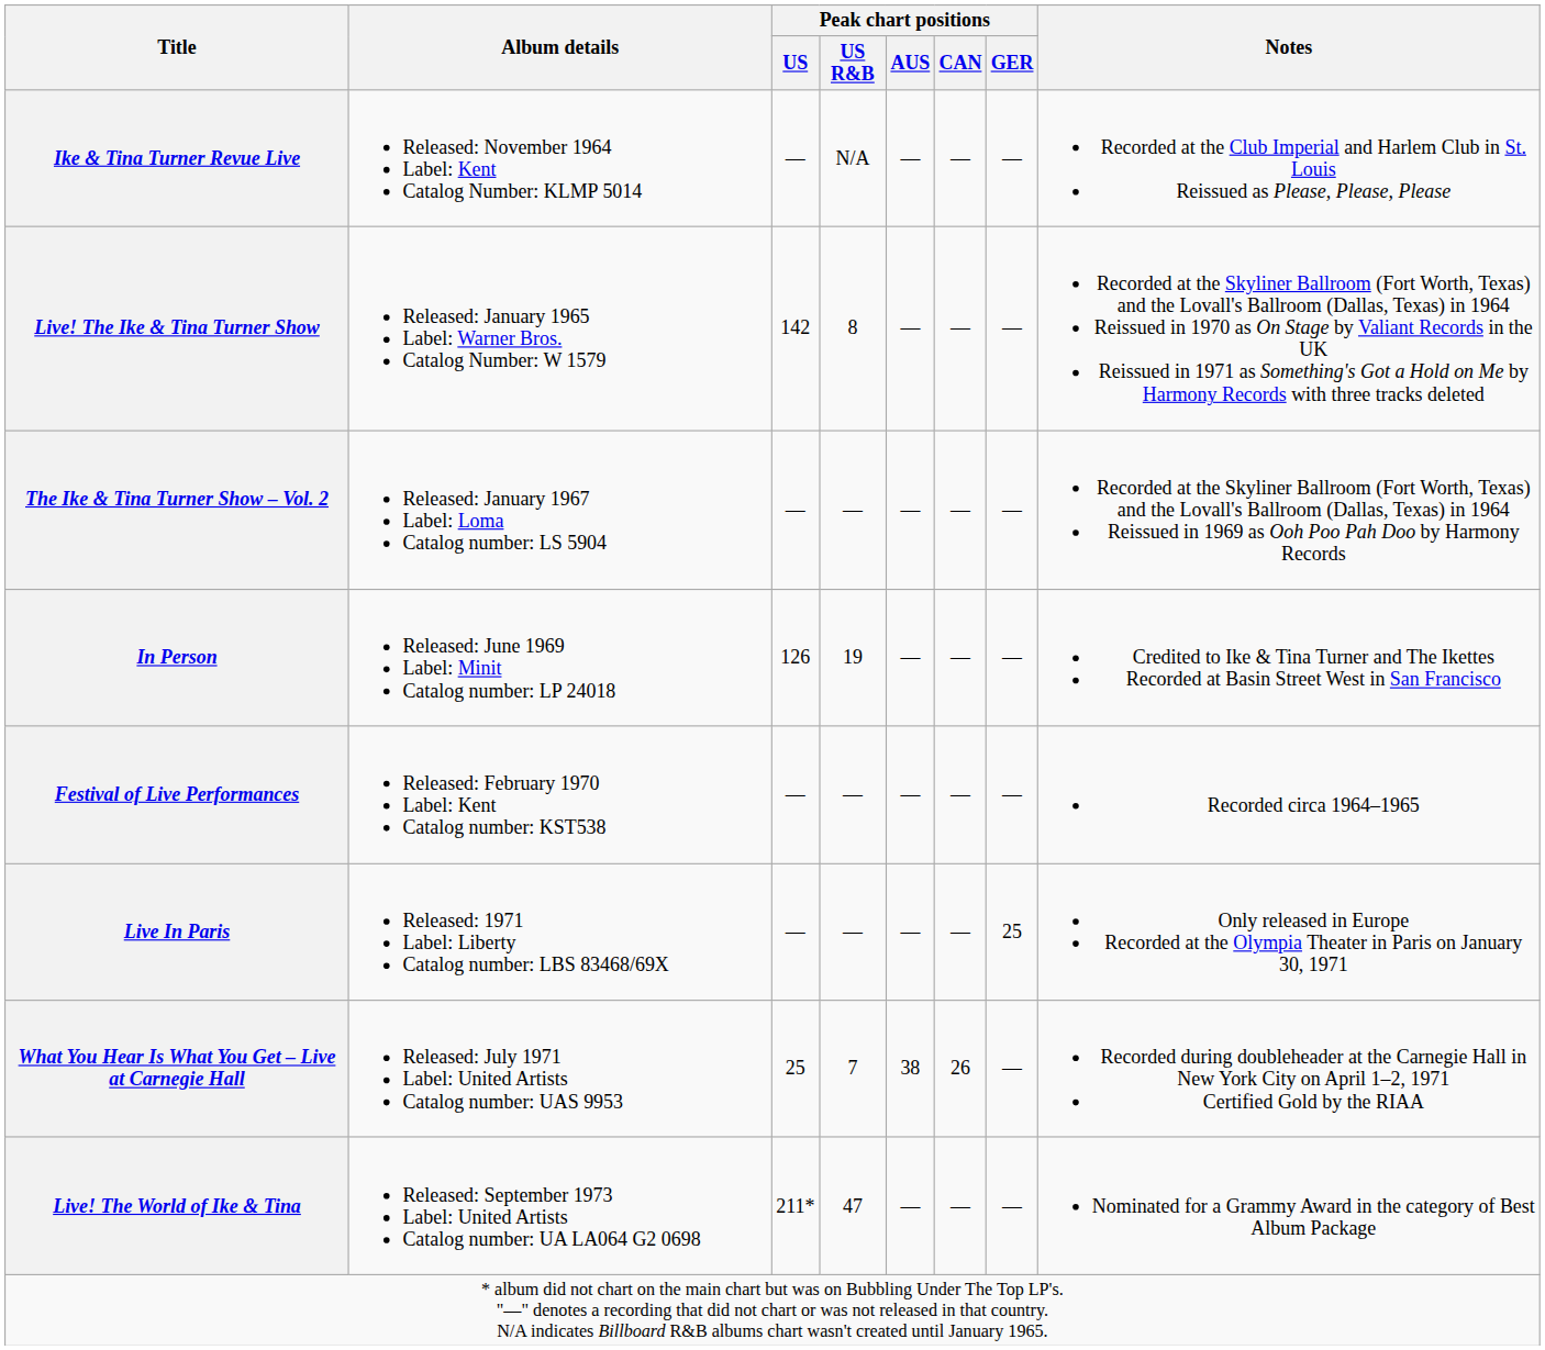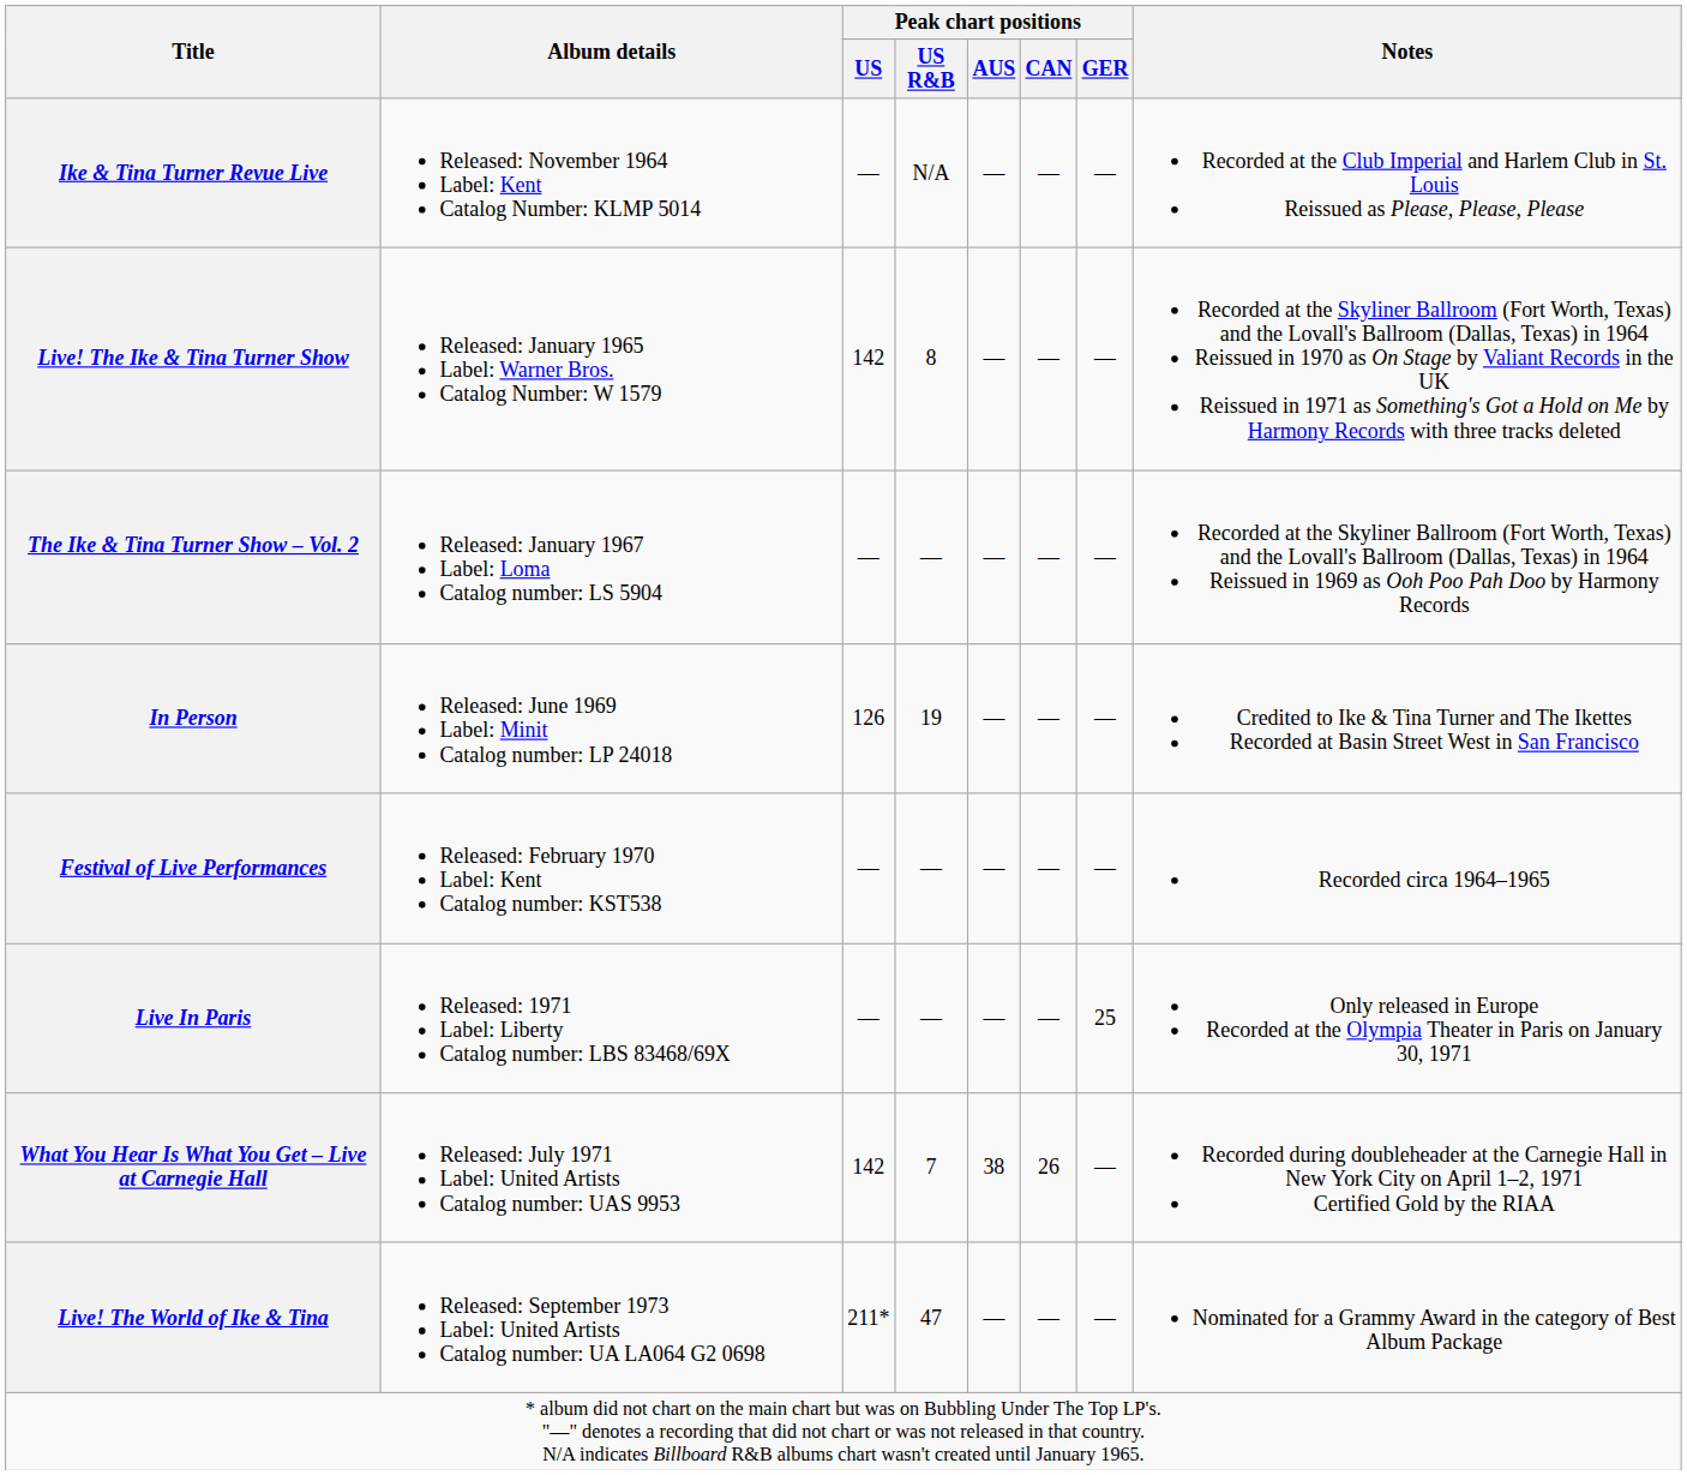What You Hear Is What You Get – Live at Carnegie Hall | Peak chart positions / US: 25 -> 142
